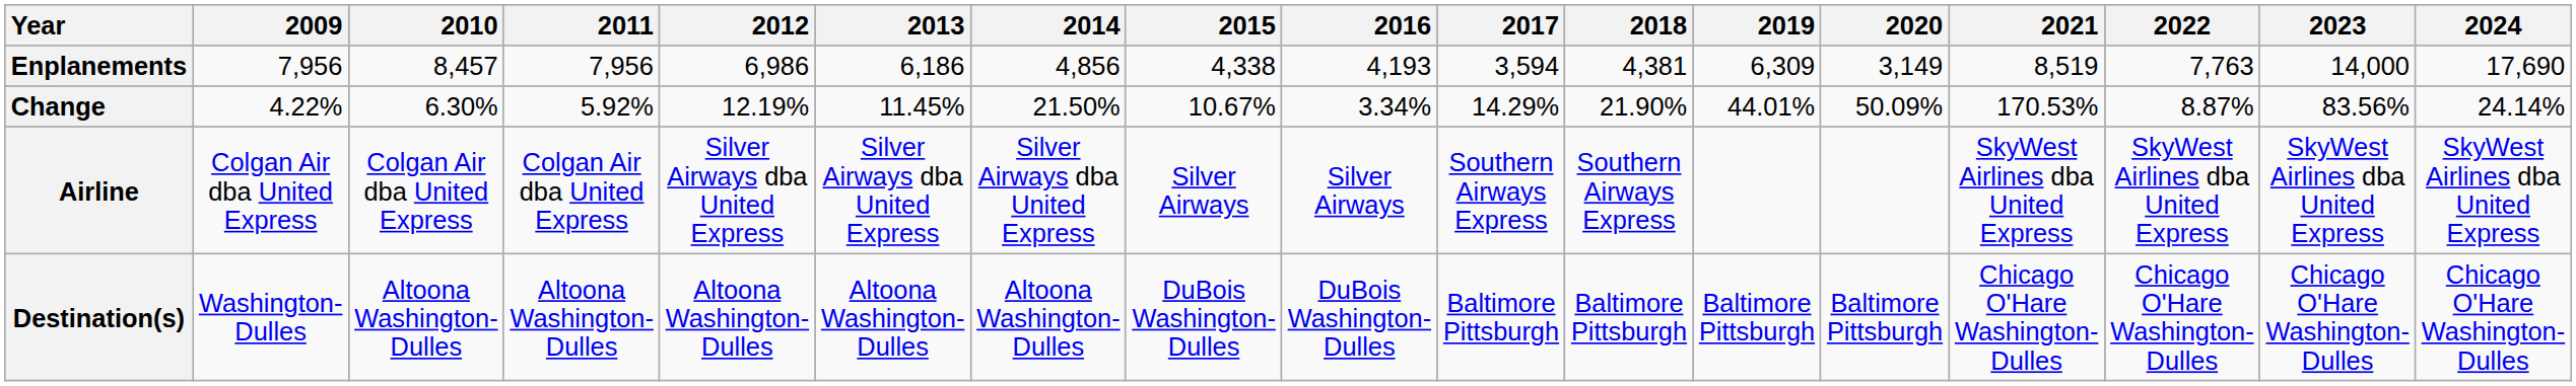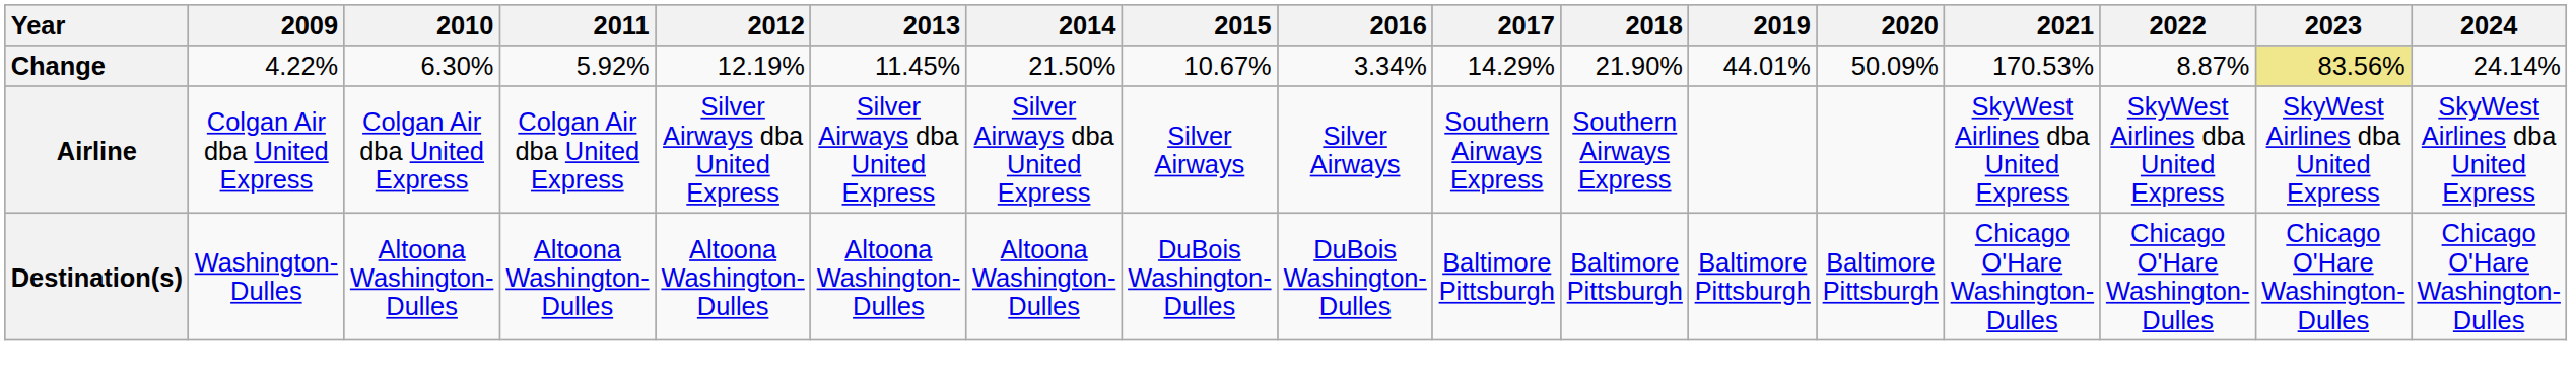- row: Enplanements | 7,956 | 8,457 | 7,956 | 6,986 | 6,186 | 4,856 | 4,338 | 4,193 | 3,594 | 4,381 | 6,309 | 3,149 | 8,519 | 7,763 | 14,000 | 17,690
Change | 2023: no background -> khaki background
